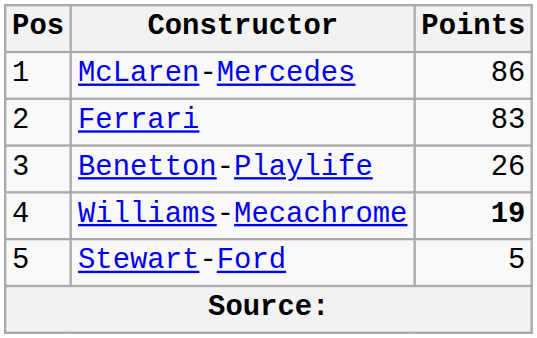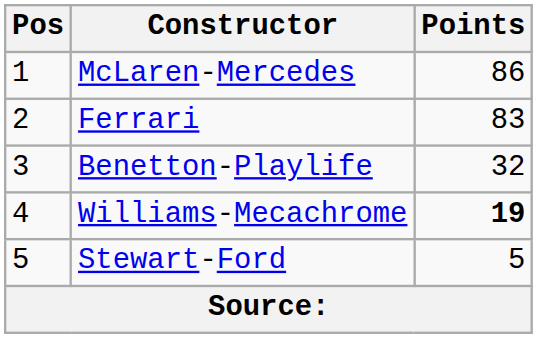Benetton-Playlife | Points: 26 -> 32
